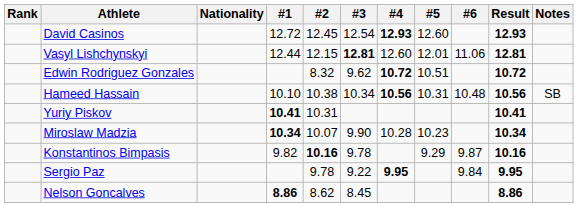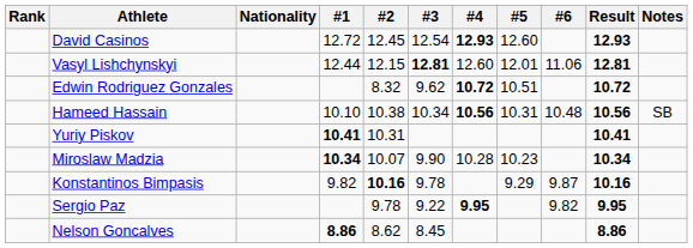Sergio Paz | #6: 9.84 -> 9.82
